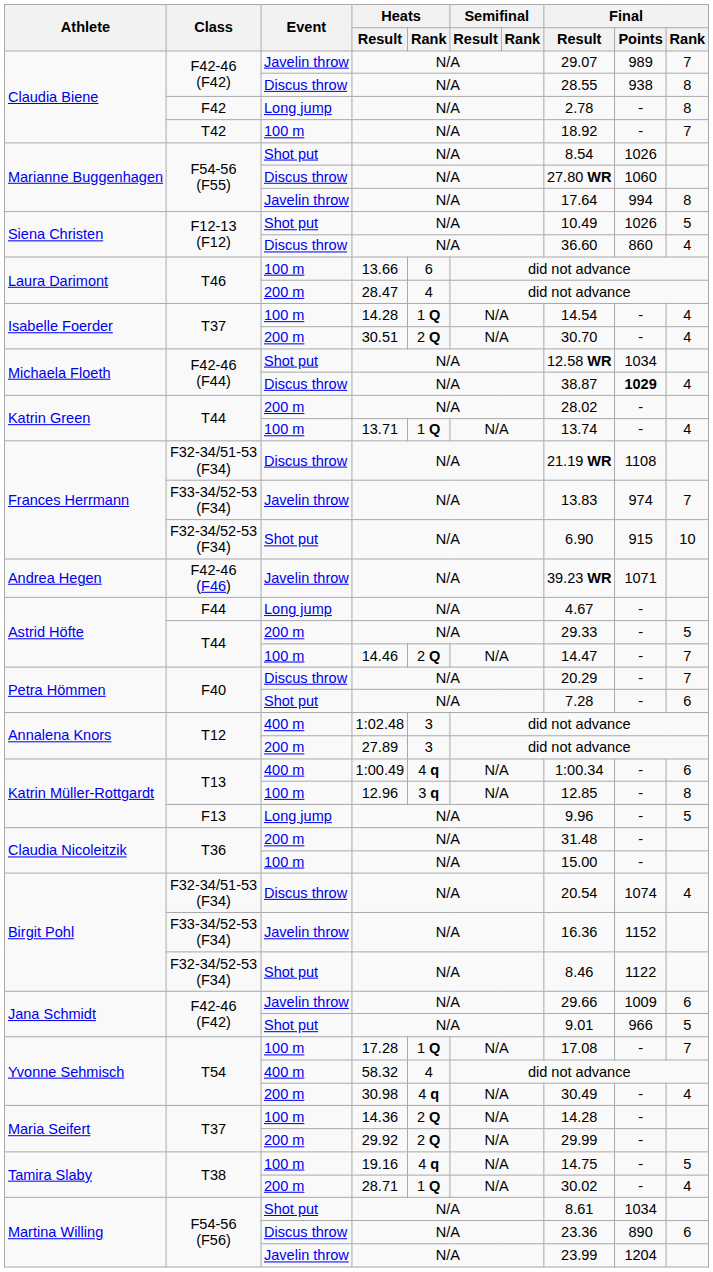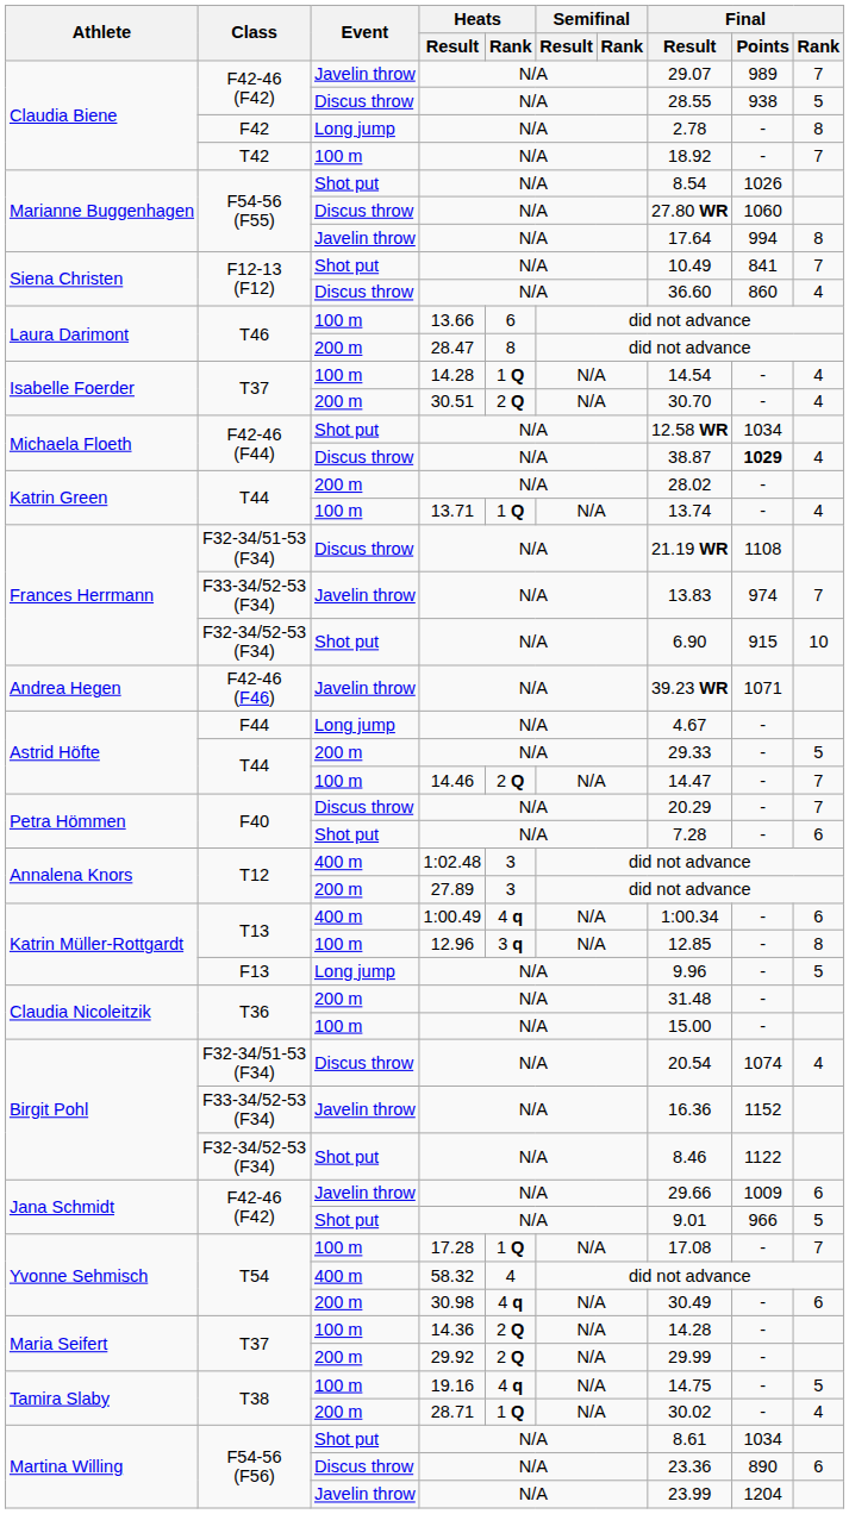F42-46 (F42) / Discus throw | Final / Rank: 8 -> 5
F12-13 (F12) / Shot put | Final / Points: 1026 -> 841
F12-13 (F12) / Shot put | Final / Rank: 5 -> 7
T46 / 200 m | Heats / Rank: 4 -> 8
T54 / 200 m | Final / Rank: 4 -> 6
